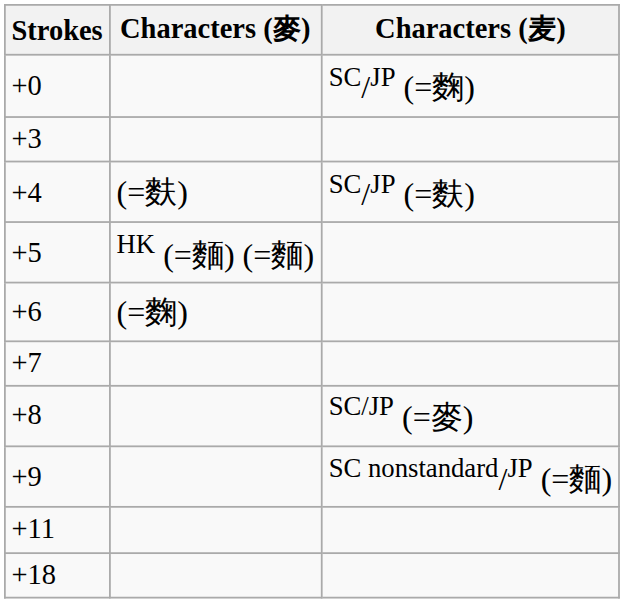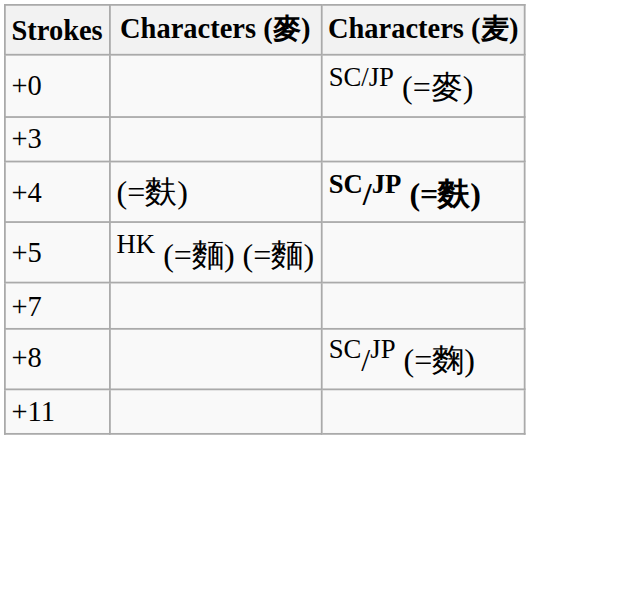+0 | Characters (麦): SC/JP (=麴) -> SC/JP (=麥)
+4 | Characters (麦): normal -> bold
- row: +6 | (=麴)
+8 | Characters (麦): SC/JP (=麥) -> SC/JP (=麴)
- row: +9 | SC nonstandard/JP (=麵)
- row: +18
